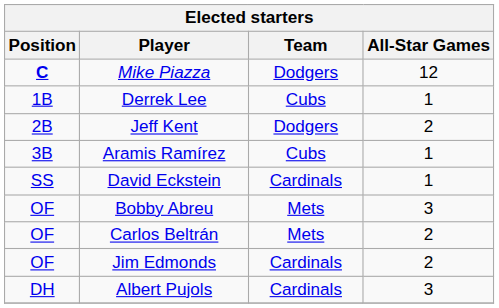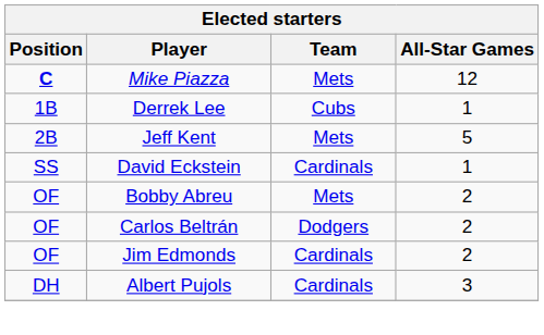Mike Piazza | Team: Dodgers -> Mets
Jeff Kent | Team: Dodgers -> Mets
Jeff Kent | All-Star Games: 2 -> 5
- row: 3B | Aramis Ramírez | Cubs | 1
Bobby Abreu | All-Star Games: 3 -> 2
Carlos Beltrán | Team: Mets -> Dodgers
